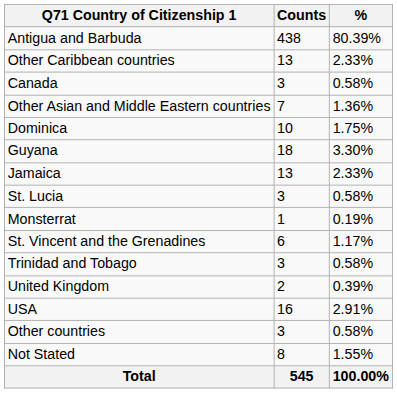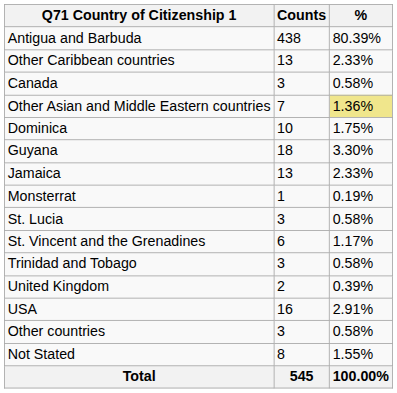Other Asian and Middle Eastern countries | %: no background -> khaki background
rows swapped: Monsterrat <-> St. Lucia
